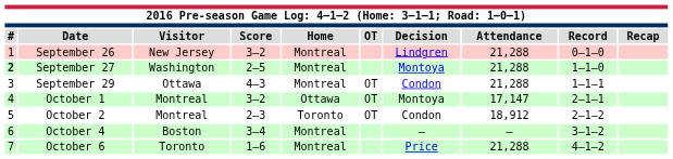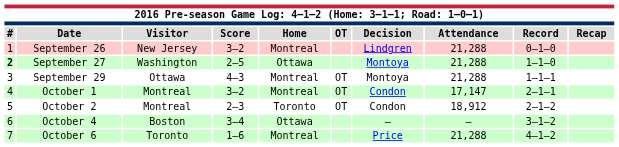September 27 | Home: Montreal -> Ottawa
September 29 | Decision: Condon -> Montoya
October 1 | Home: Ottawa -> Montreal
October 1 | Decision: Montoya -> Condon
October 4 | Home: Montreal -> Ottawa
